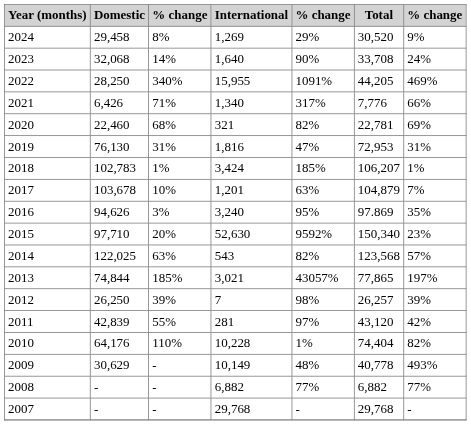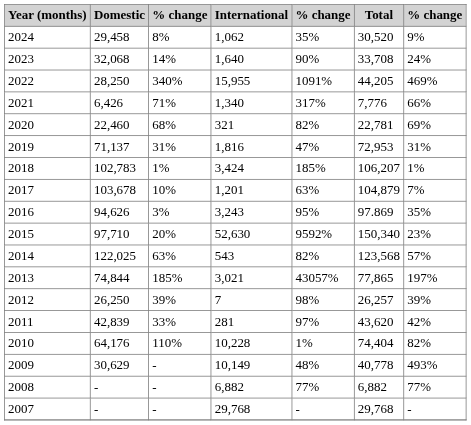2024 | International: 1,269 -> 1,062
2024 | column 5: 29% -> 35%
2019 | Domestic: 76,130 -> 71,137
2016 | International: 3,240 -> 3,243
2011 | column 3: 55% -> 33%
2011 | Total: 43,120 -> 43,620
